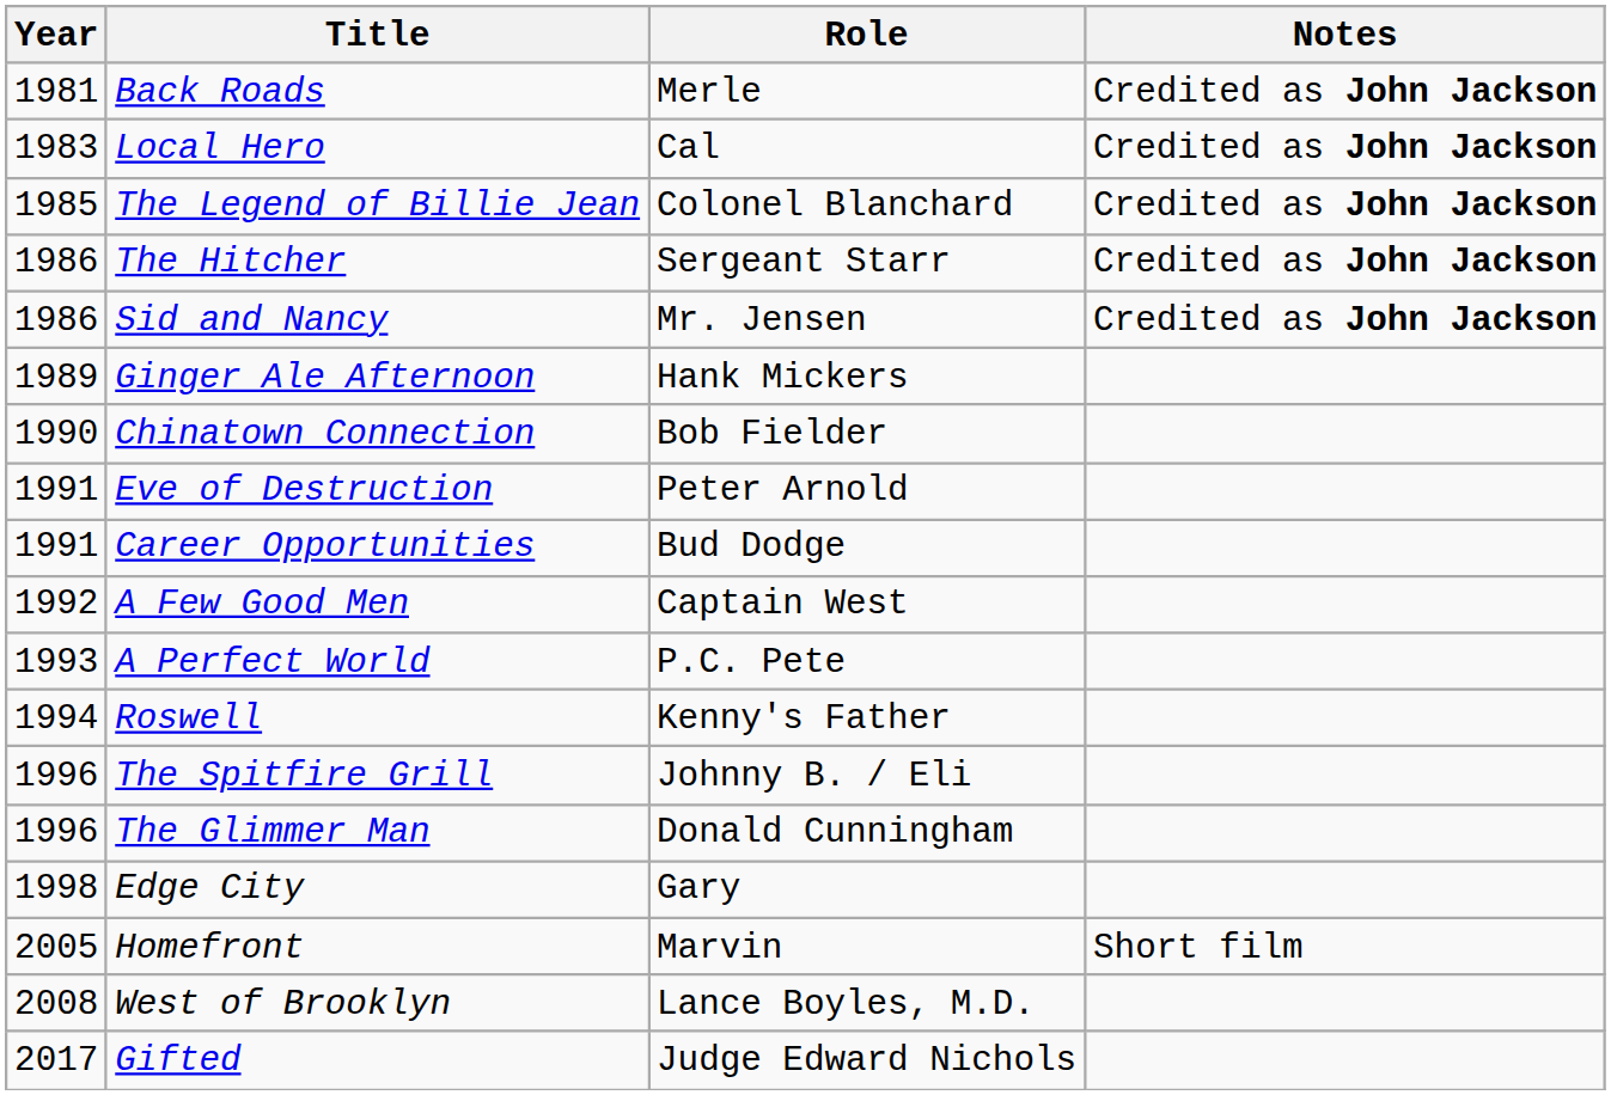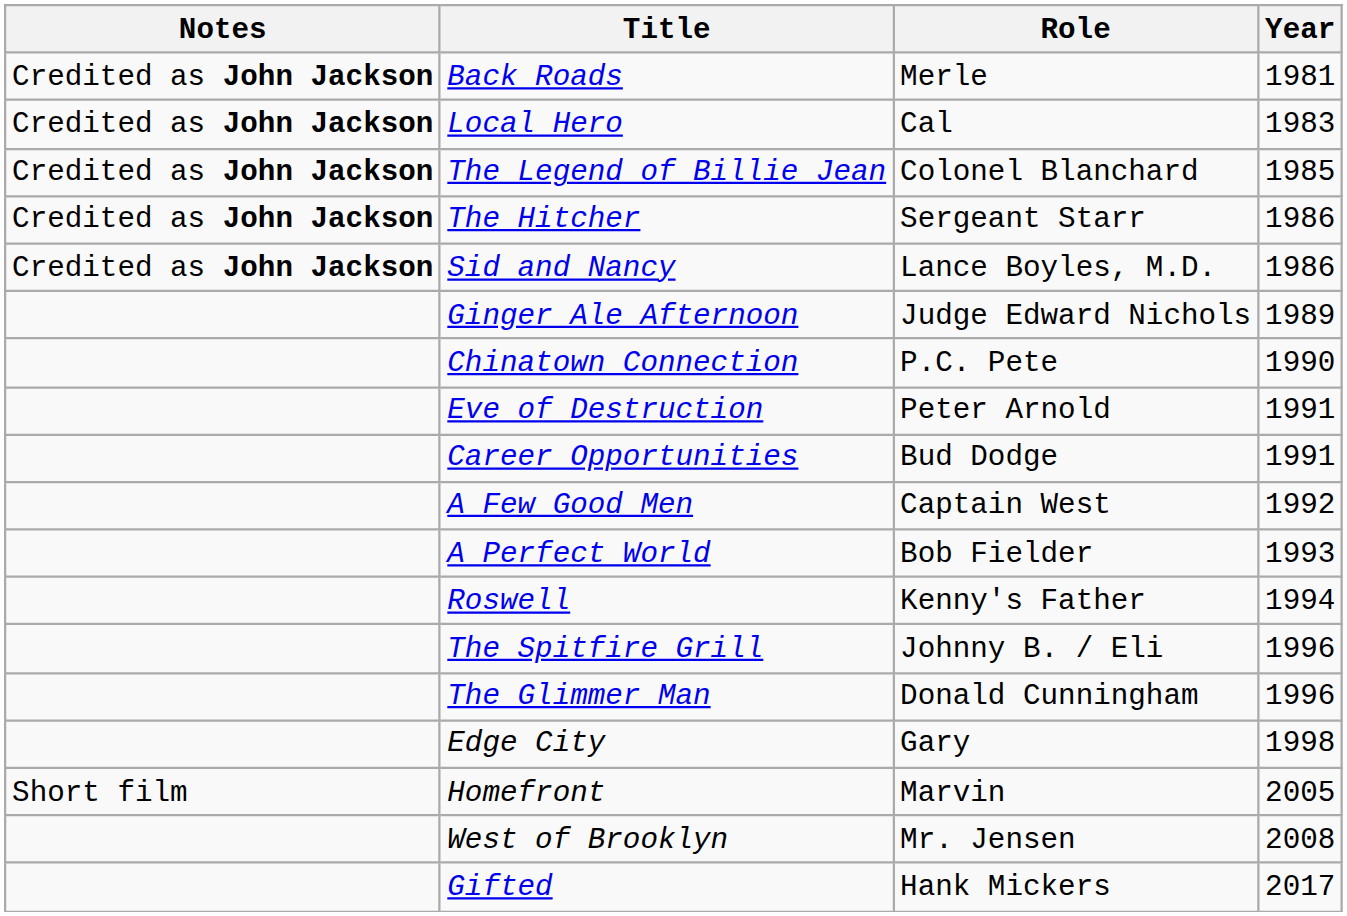columns swapped: Year <-> Notes
Sid and Nancy | Role: Mr. Jensen -> Lance Boyles, M.D.
Ginger Ale Afternoon | Role: Hank Mickers -> Judge Edward Nichols
Chinatown Connection | Role: Bob Fielder -> P.C. Pete
A Perfect World | Role: P.C. Pete -> Bob Fielder
West of Brooklyn | Role: Lance Boyles, M.D. -> Mr. Jensen
Gifted | Role: Judge Edward Nichols -> Hank Mickers
